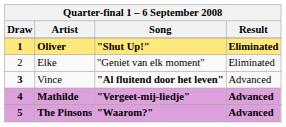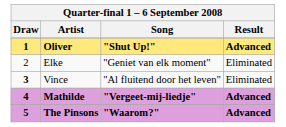Oliver | Result: Eliminated -> Advanced
Vince | Song: bold -> normal
Vince | Result: Advanced -> Eliminated
